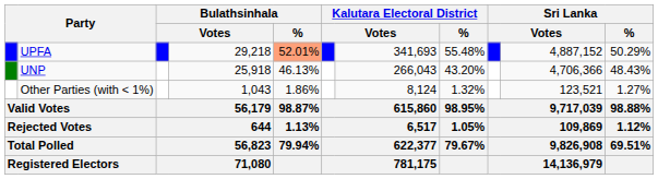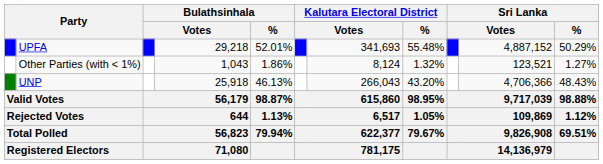UPFA | Bulathsinhala / %: lightsalmon background -> no background
rows swapped: UNP <-> Other Parties (with < 1%)
